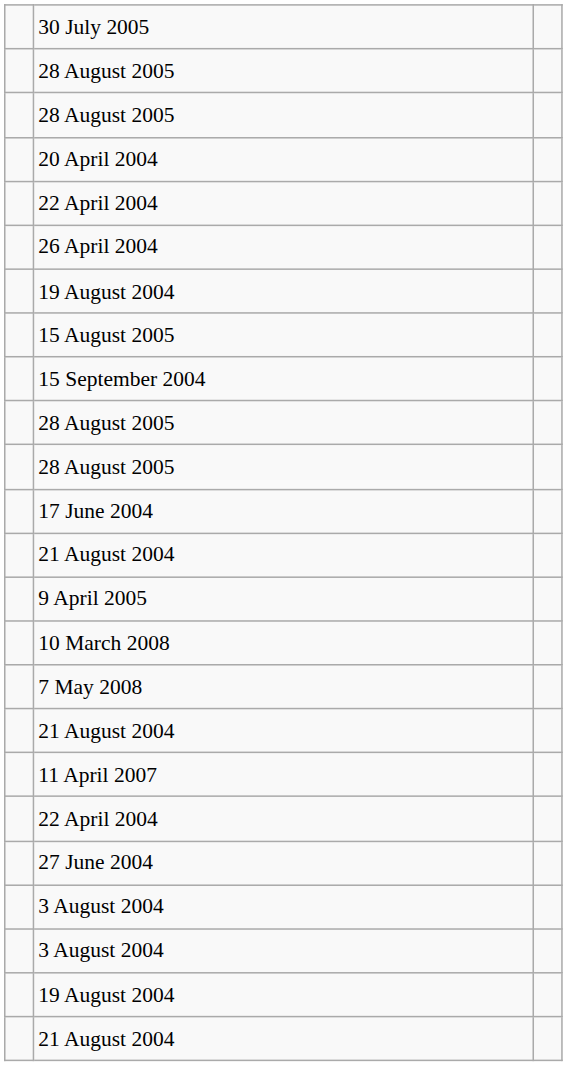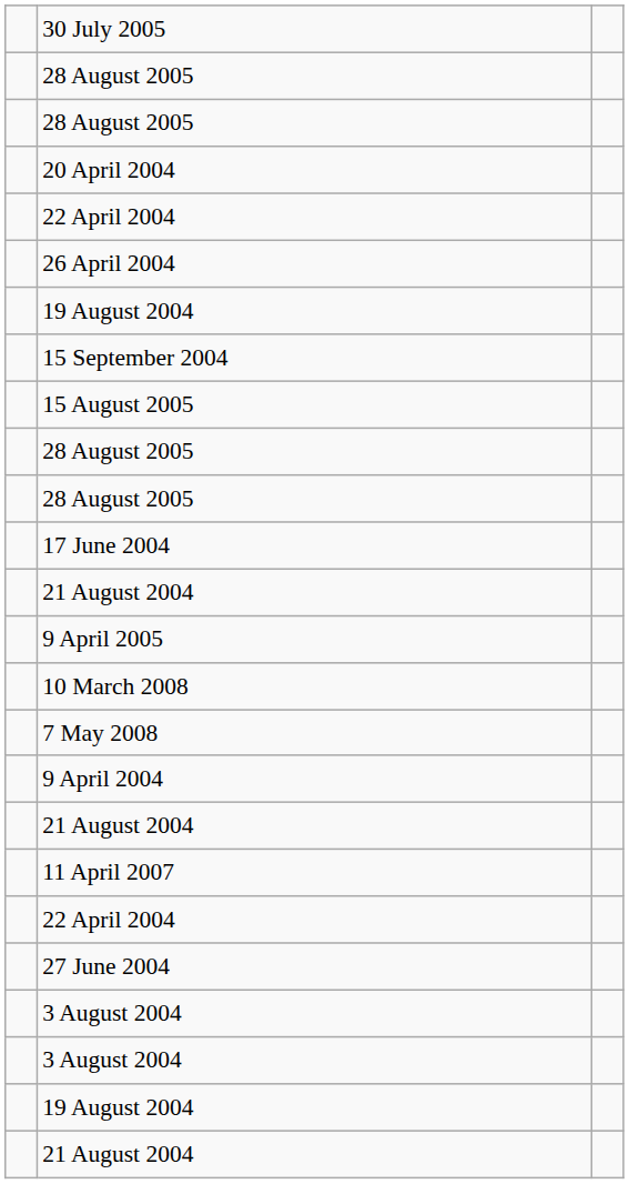rows swapped: 15 September 2004 <-> 15 August 2005
+ row: 9 April 2004
